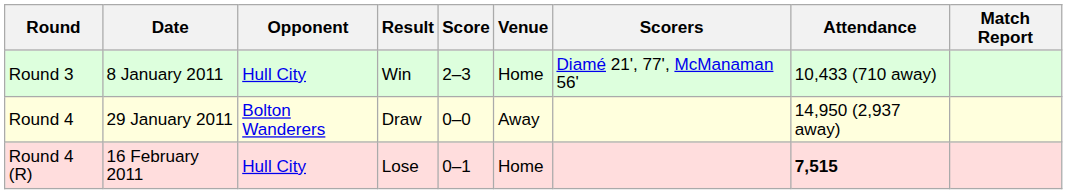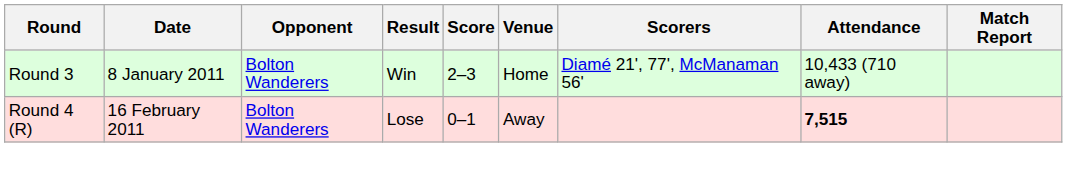Round 3 | Opponent: Hull City -> Bolton Wanderers
- row: Round 4 | 29 January 2011 | Bolton Wanderers | Draw | 0–0 | Away | 14,950 (2,937 away)
Round 4 (R) | Opponent: Hull City -> Bolton Wanderers
Round 4 (R) | Venue: Home -> Away
